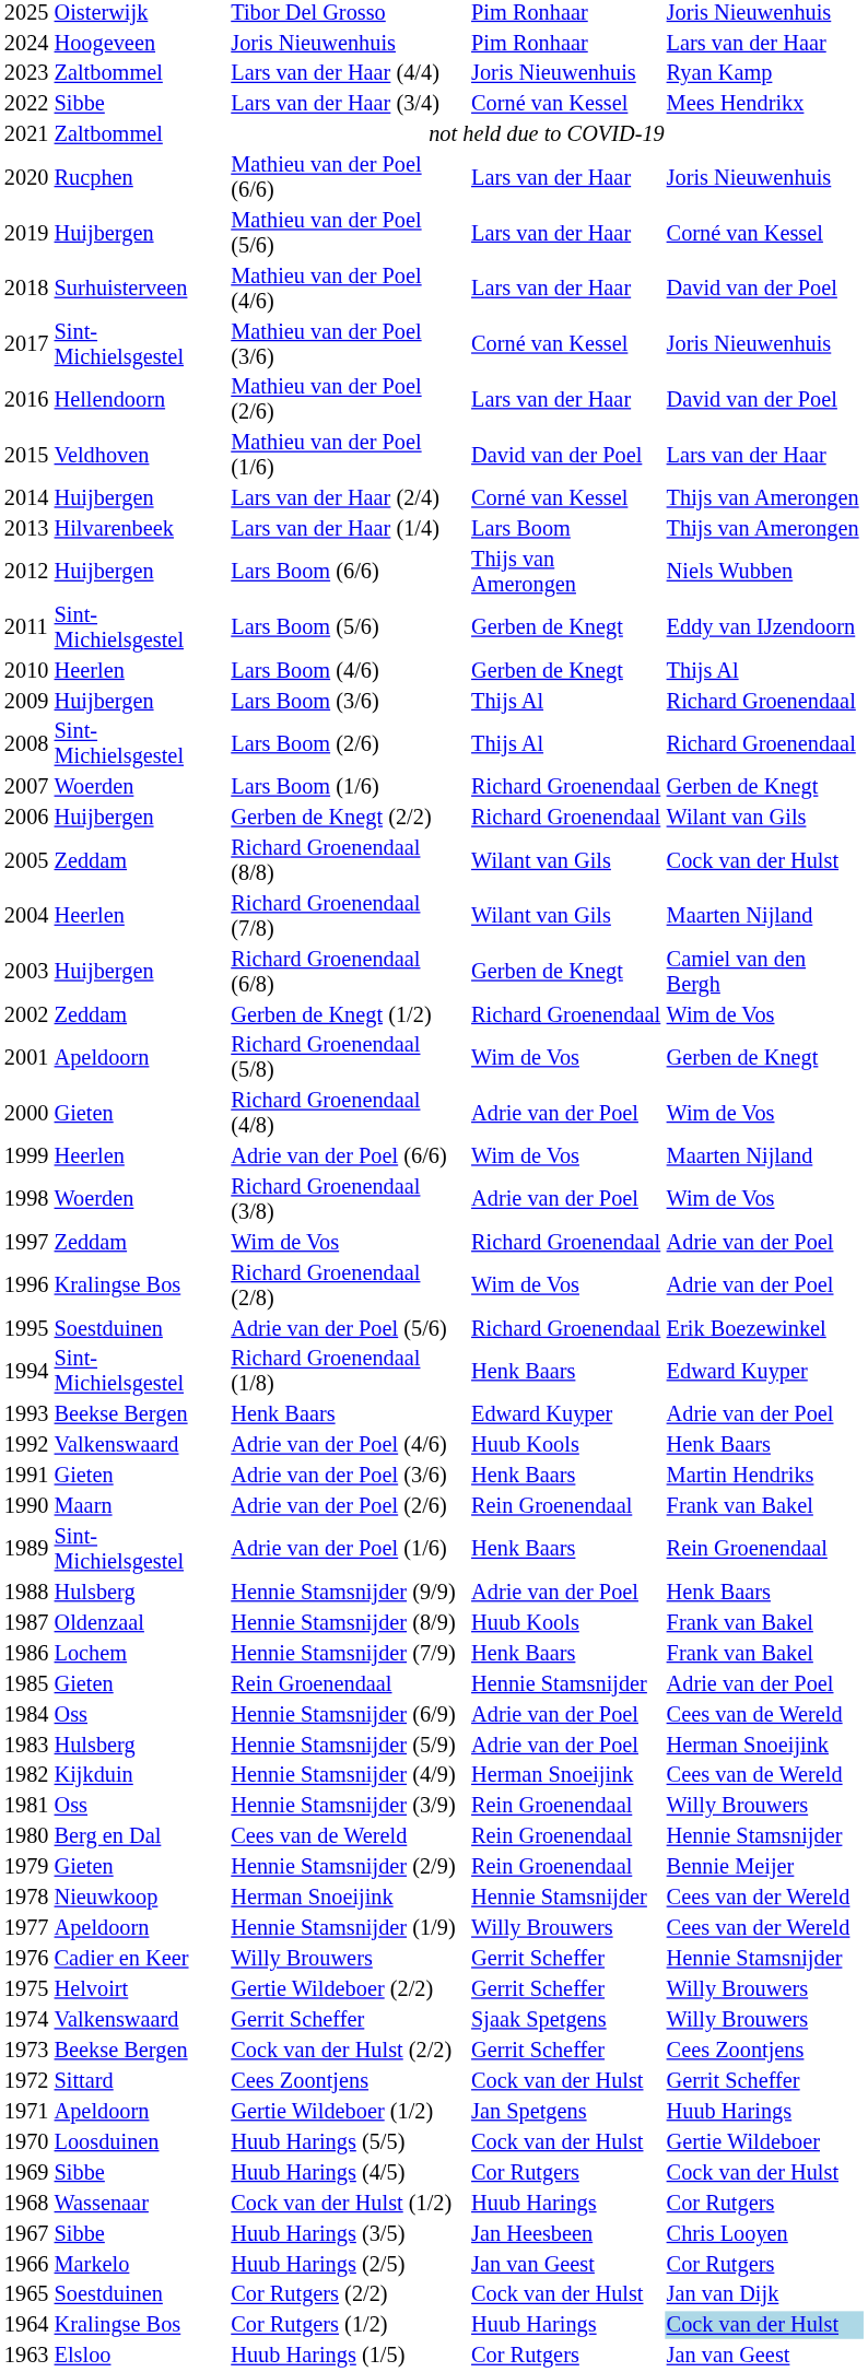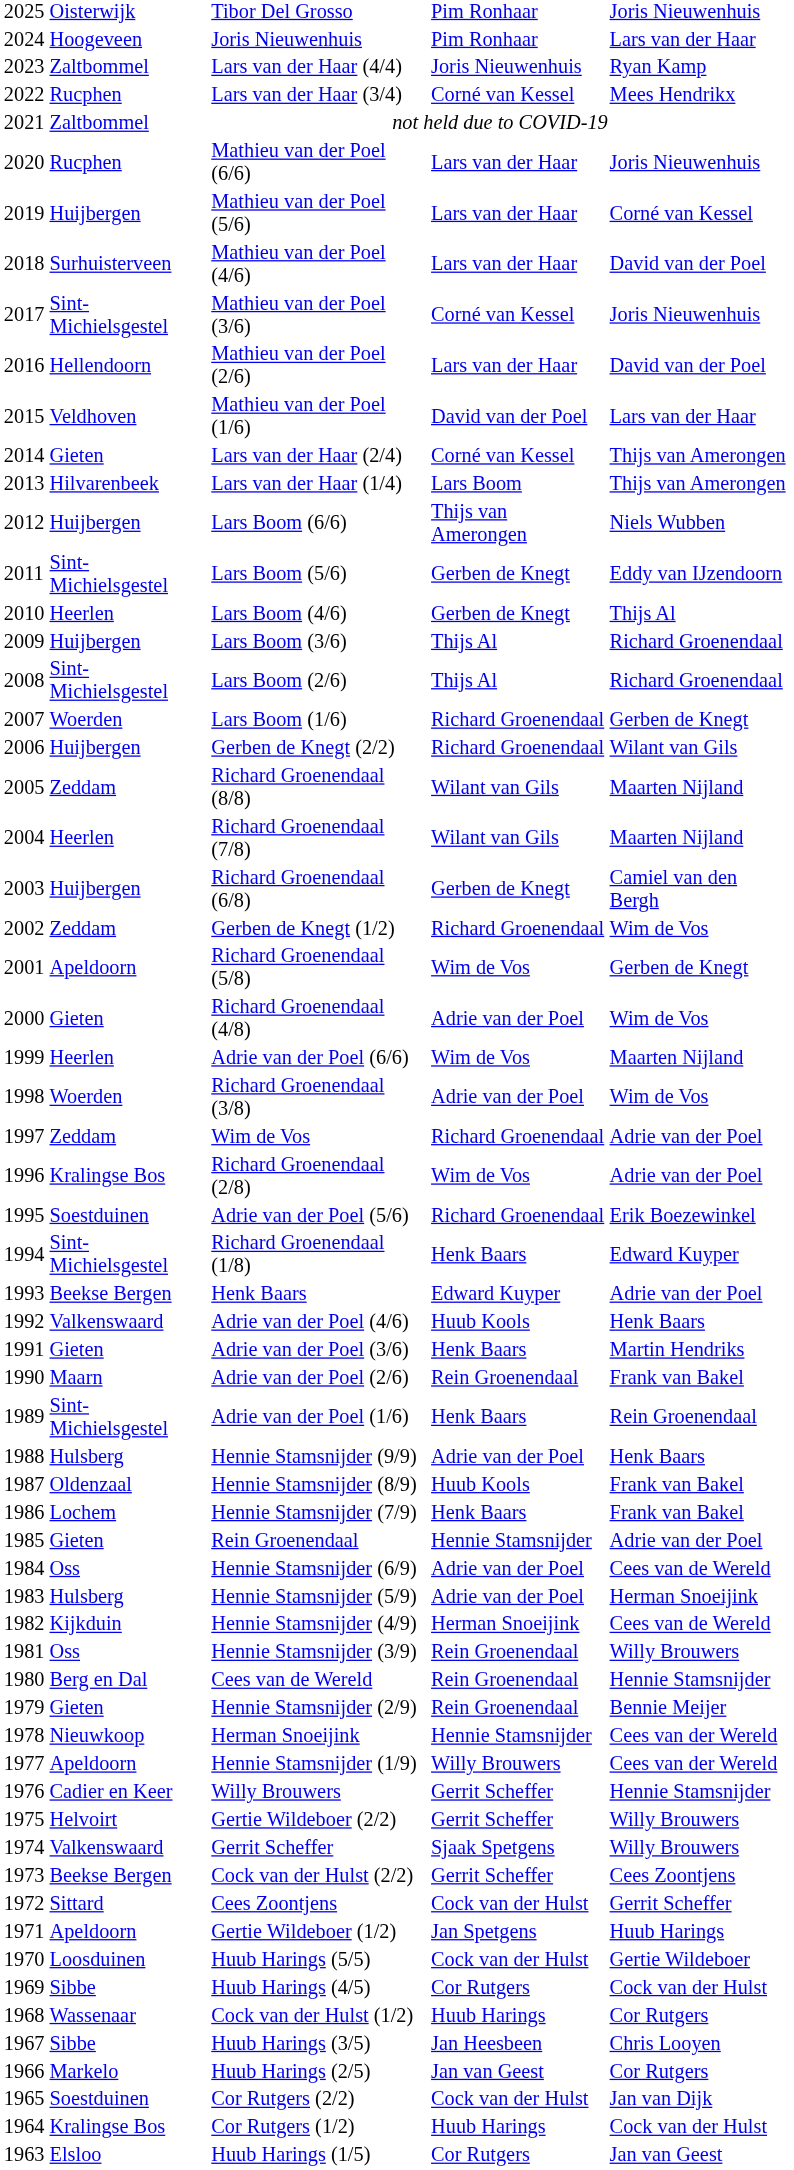Lars van der Haar (3/4) | column 2: Sibbe -> Rucphen
Lars van der Haar (2/4) | column 2: Huijbergen -> Gieten
Richard Groenendaal (8/8) | column 5: Cock van der Hulst -> Maarten Nijland
Cor Rutgers (1/2) | column 5: lightblue background -> no background
